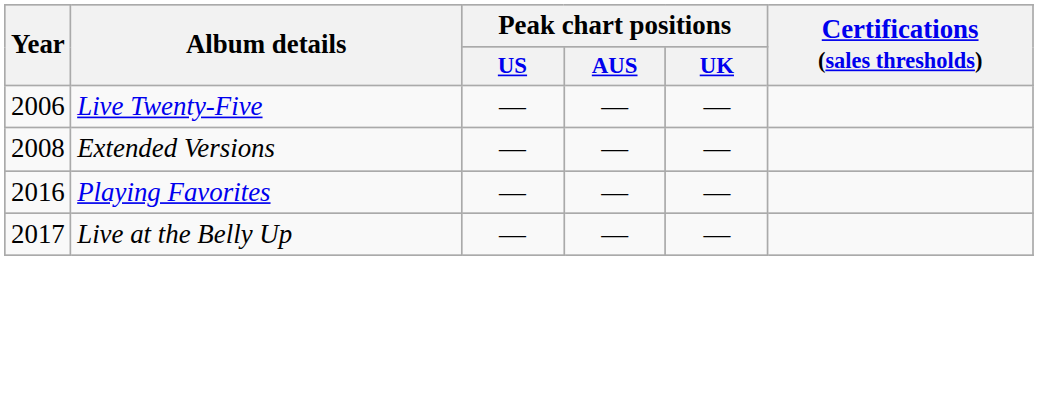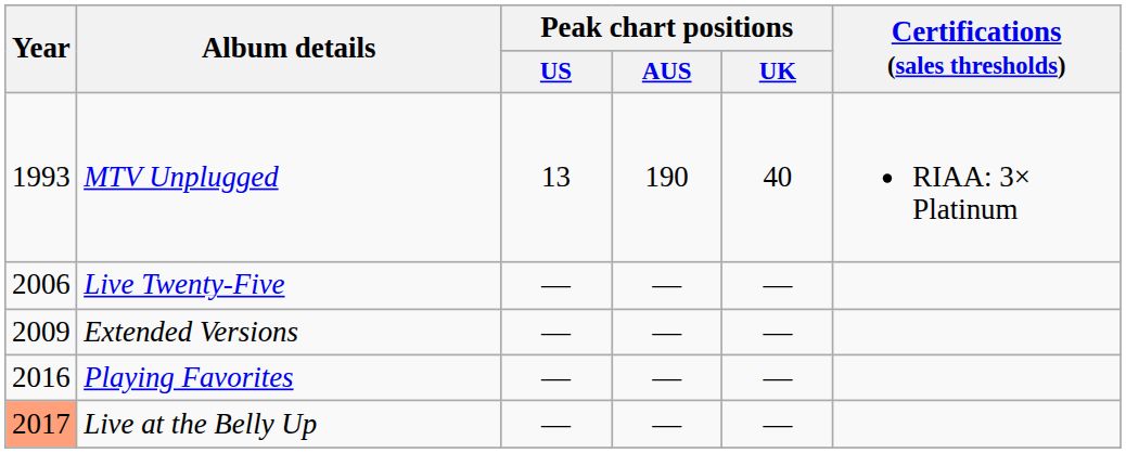+ row: 1993 | MTV Unplugged | 13 | 190 | 40 | RIAA: 3× Platinum
Extended Versions | Year: 2008 -> 2009
Live at the Belly Up | Year: no background -> lightsalmon background
